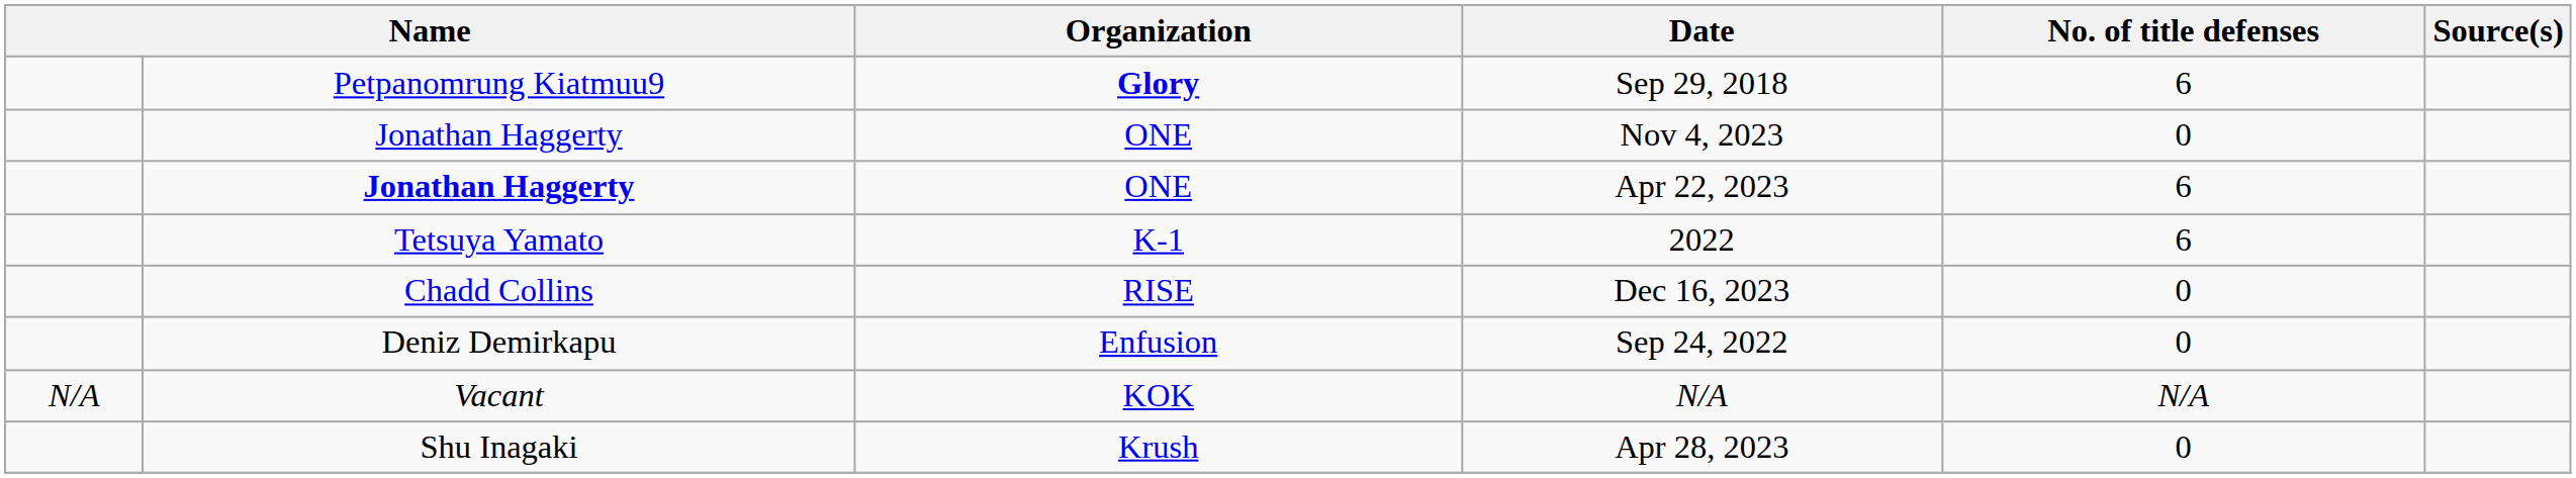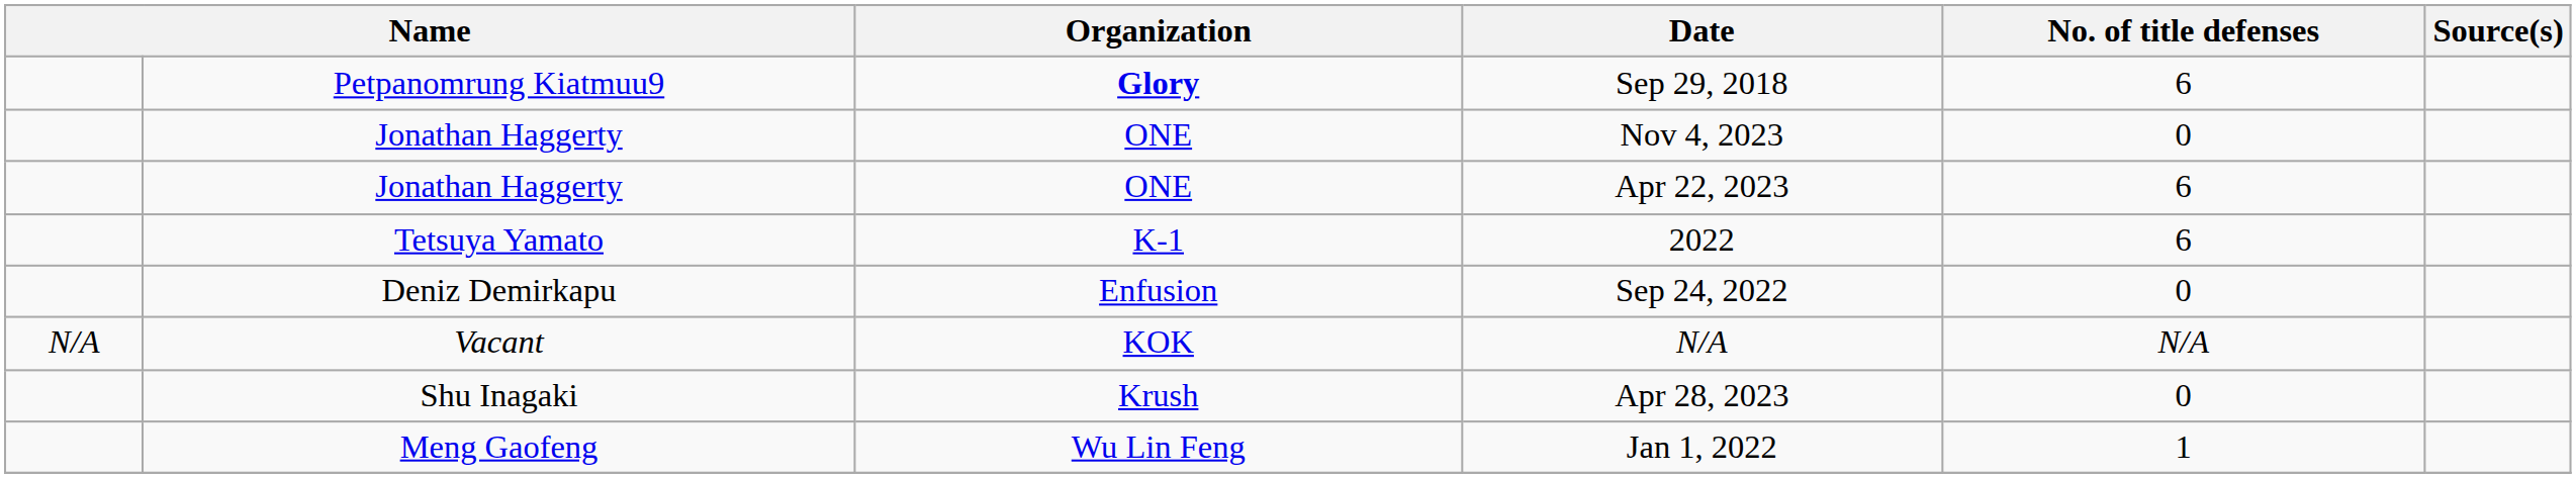Apr 22, 2023 | column 2: bold -> normal
- row: Chadd Collins | RISE | Dec 16, 2023 | 0
+ row: Meng Gaofeng | Wu Lin Feng | Jan 1, 2022 | 1
